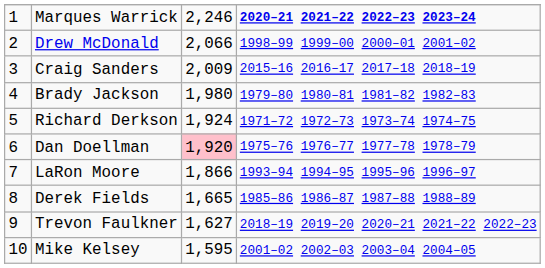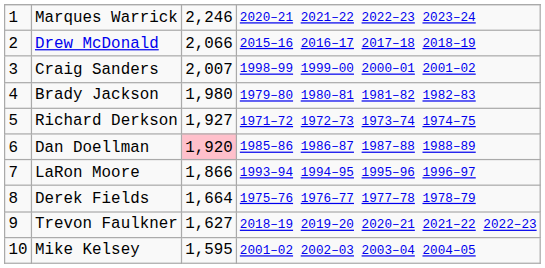Marques Warrick | column 4: bold -> normal
Drew McDonald | column 4: 1998–99 1999–00 2000–01 2001–02 -> 2015–16 2016–17 2017–18 2018–19
Craig Sanders | column 3: 2,009 -> 2,007
Craig Sanders | column 4: 2015–16 2016–17 2017–18 2018–19 -> 1998–99 1999–00 2000–01 2001–02
Richard Derkson | column 3: 1,924 -> 1,927
Dan Doellman | column 4: 1975–76 1976–77 1977–78 1978–79 -> 1985–86 1986–87 1987–88 1988–89
Derek Fields | column 3: 1,665 -> 1,664
Derek Fields | column 4: 1985–86 1986–87 1987–88 1988–89 -> 1975–76 1976–77 1977–78 1978–79
